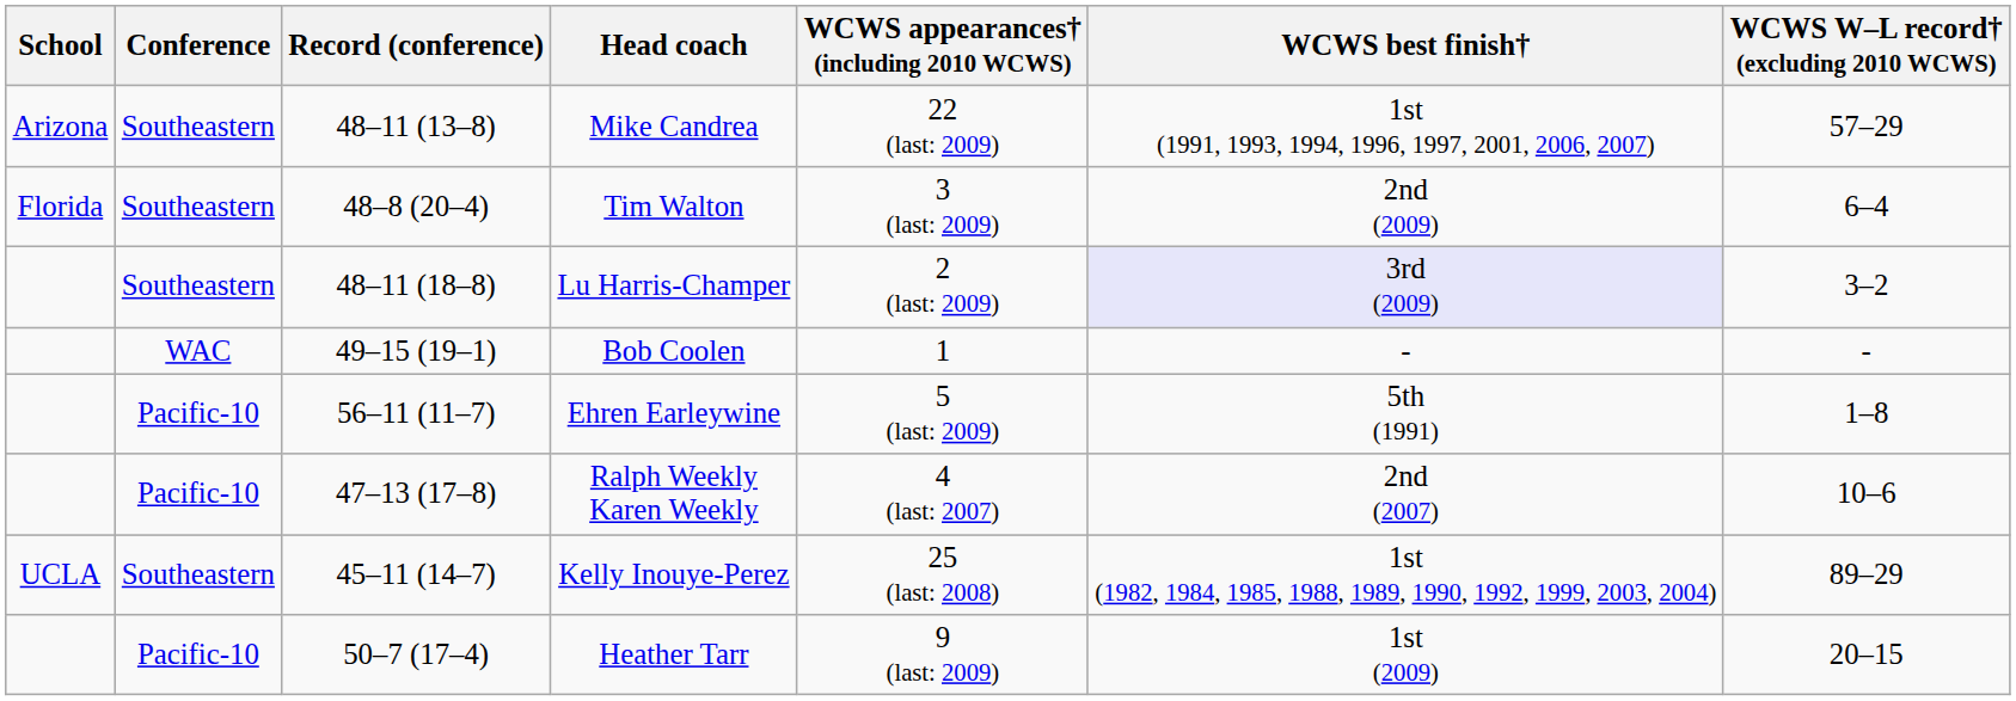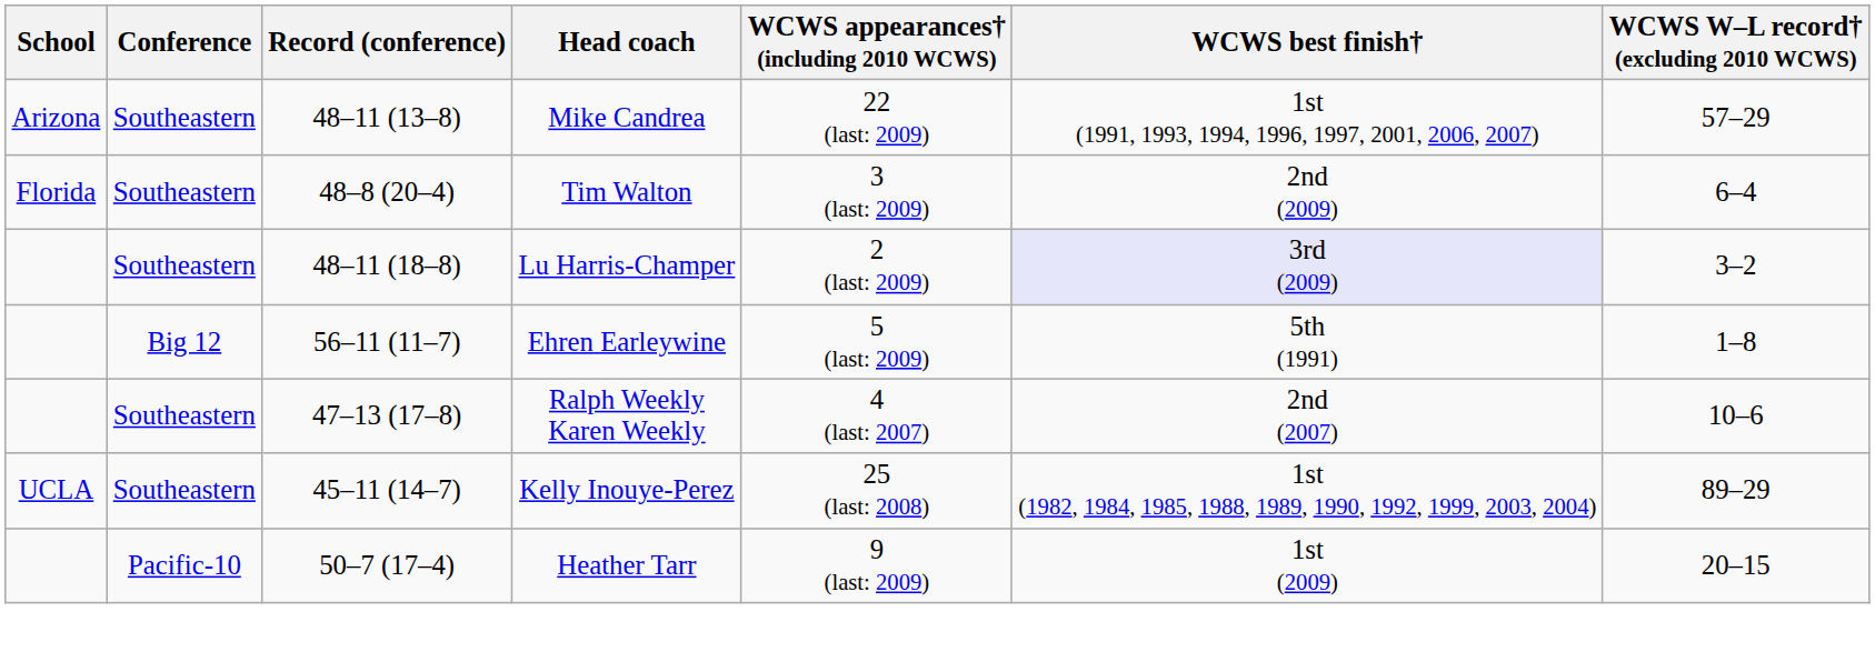- row: WAC | 49–15 (19–1) | Bob Coolen | 1 | - | -
Ehren Earleywine | Conference: Pacific-10 -> Big 12
Ralph Weekly Karen Weekly | Conference: Pacific-10 -> Southeastern
